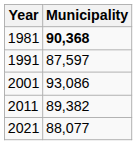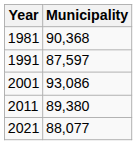1981 | Municipality: bold -> normal
2011 | Municipality: 89,382 -> 89,380
